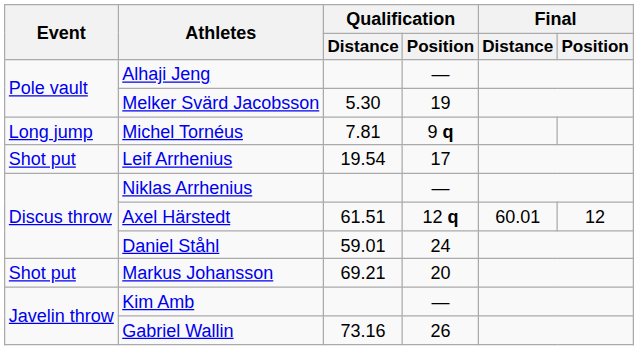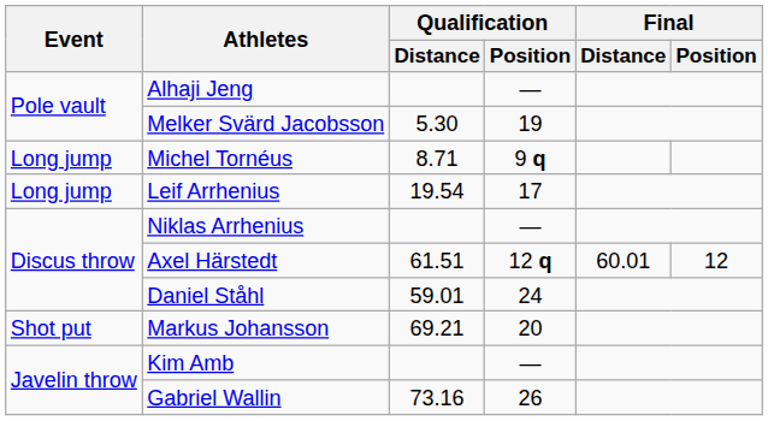Michel Tornéus | Qualification / Distance: 7.81 -> 8.71
Leif Arrhenius | Event: Shot put -> Long jump
